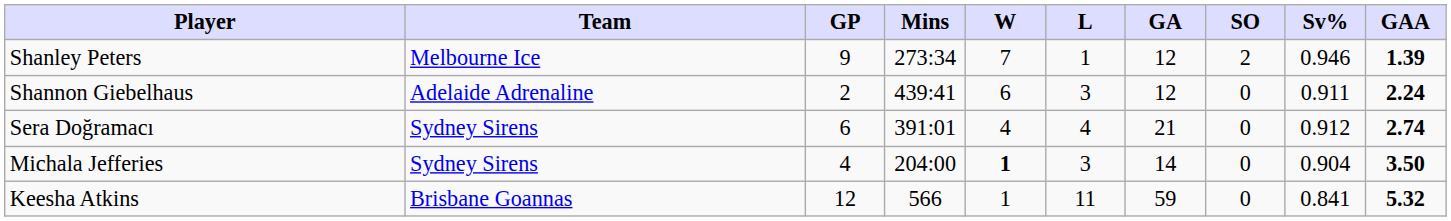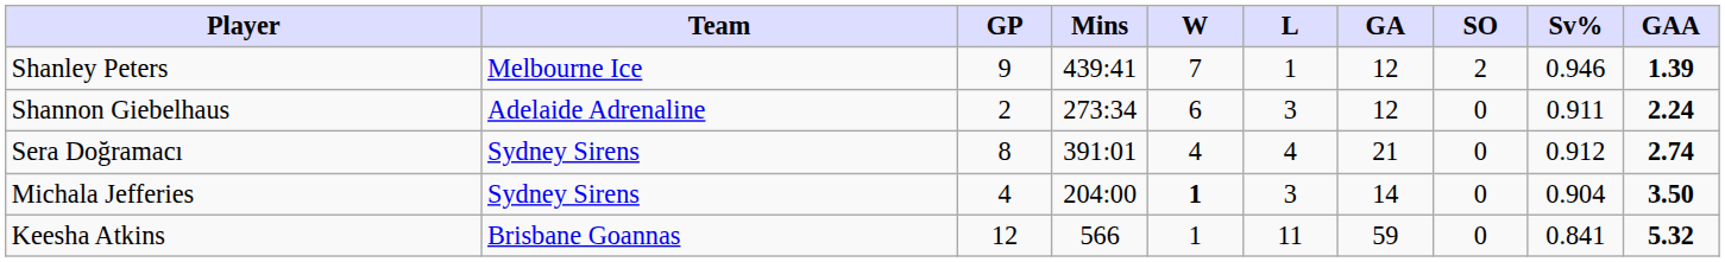Shanley Peters | Mins: 273:34 -> 439:41
Shannon Giebelhaus | Mins: 439:41 -> 273:34
Sera Doğramacı | GP: 6 -> 8
